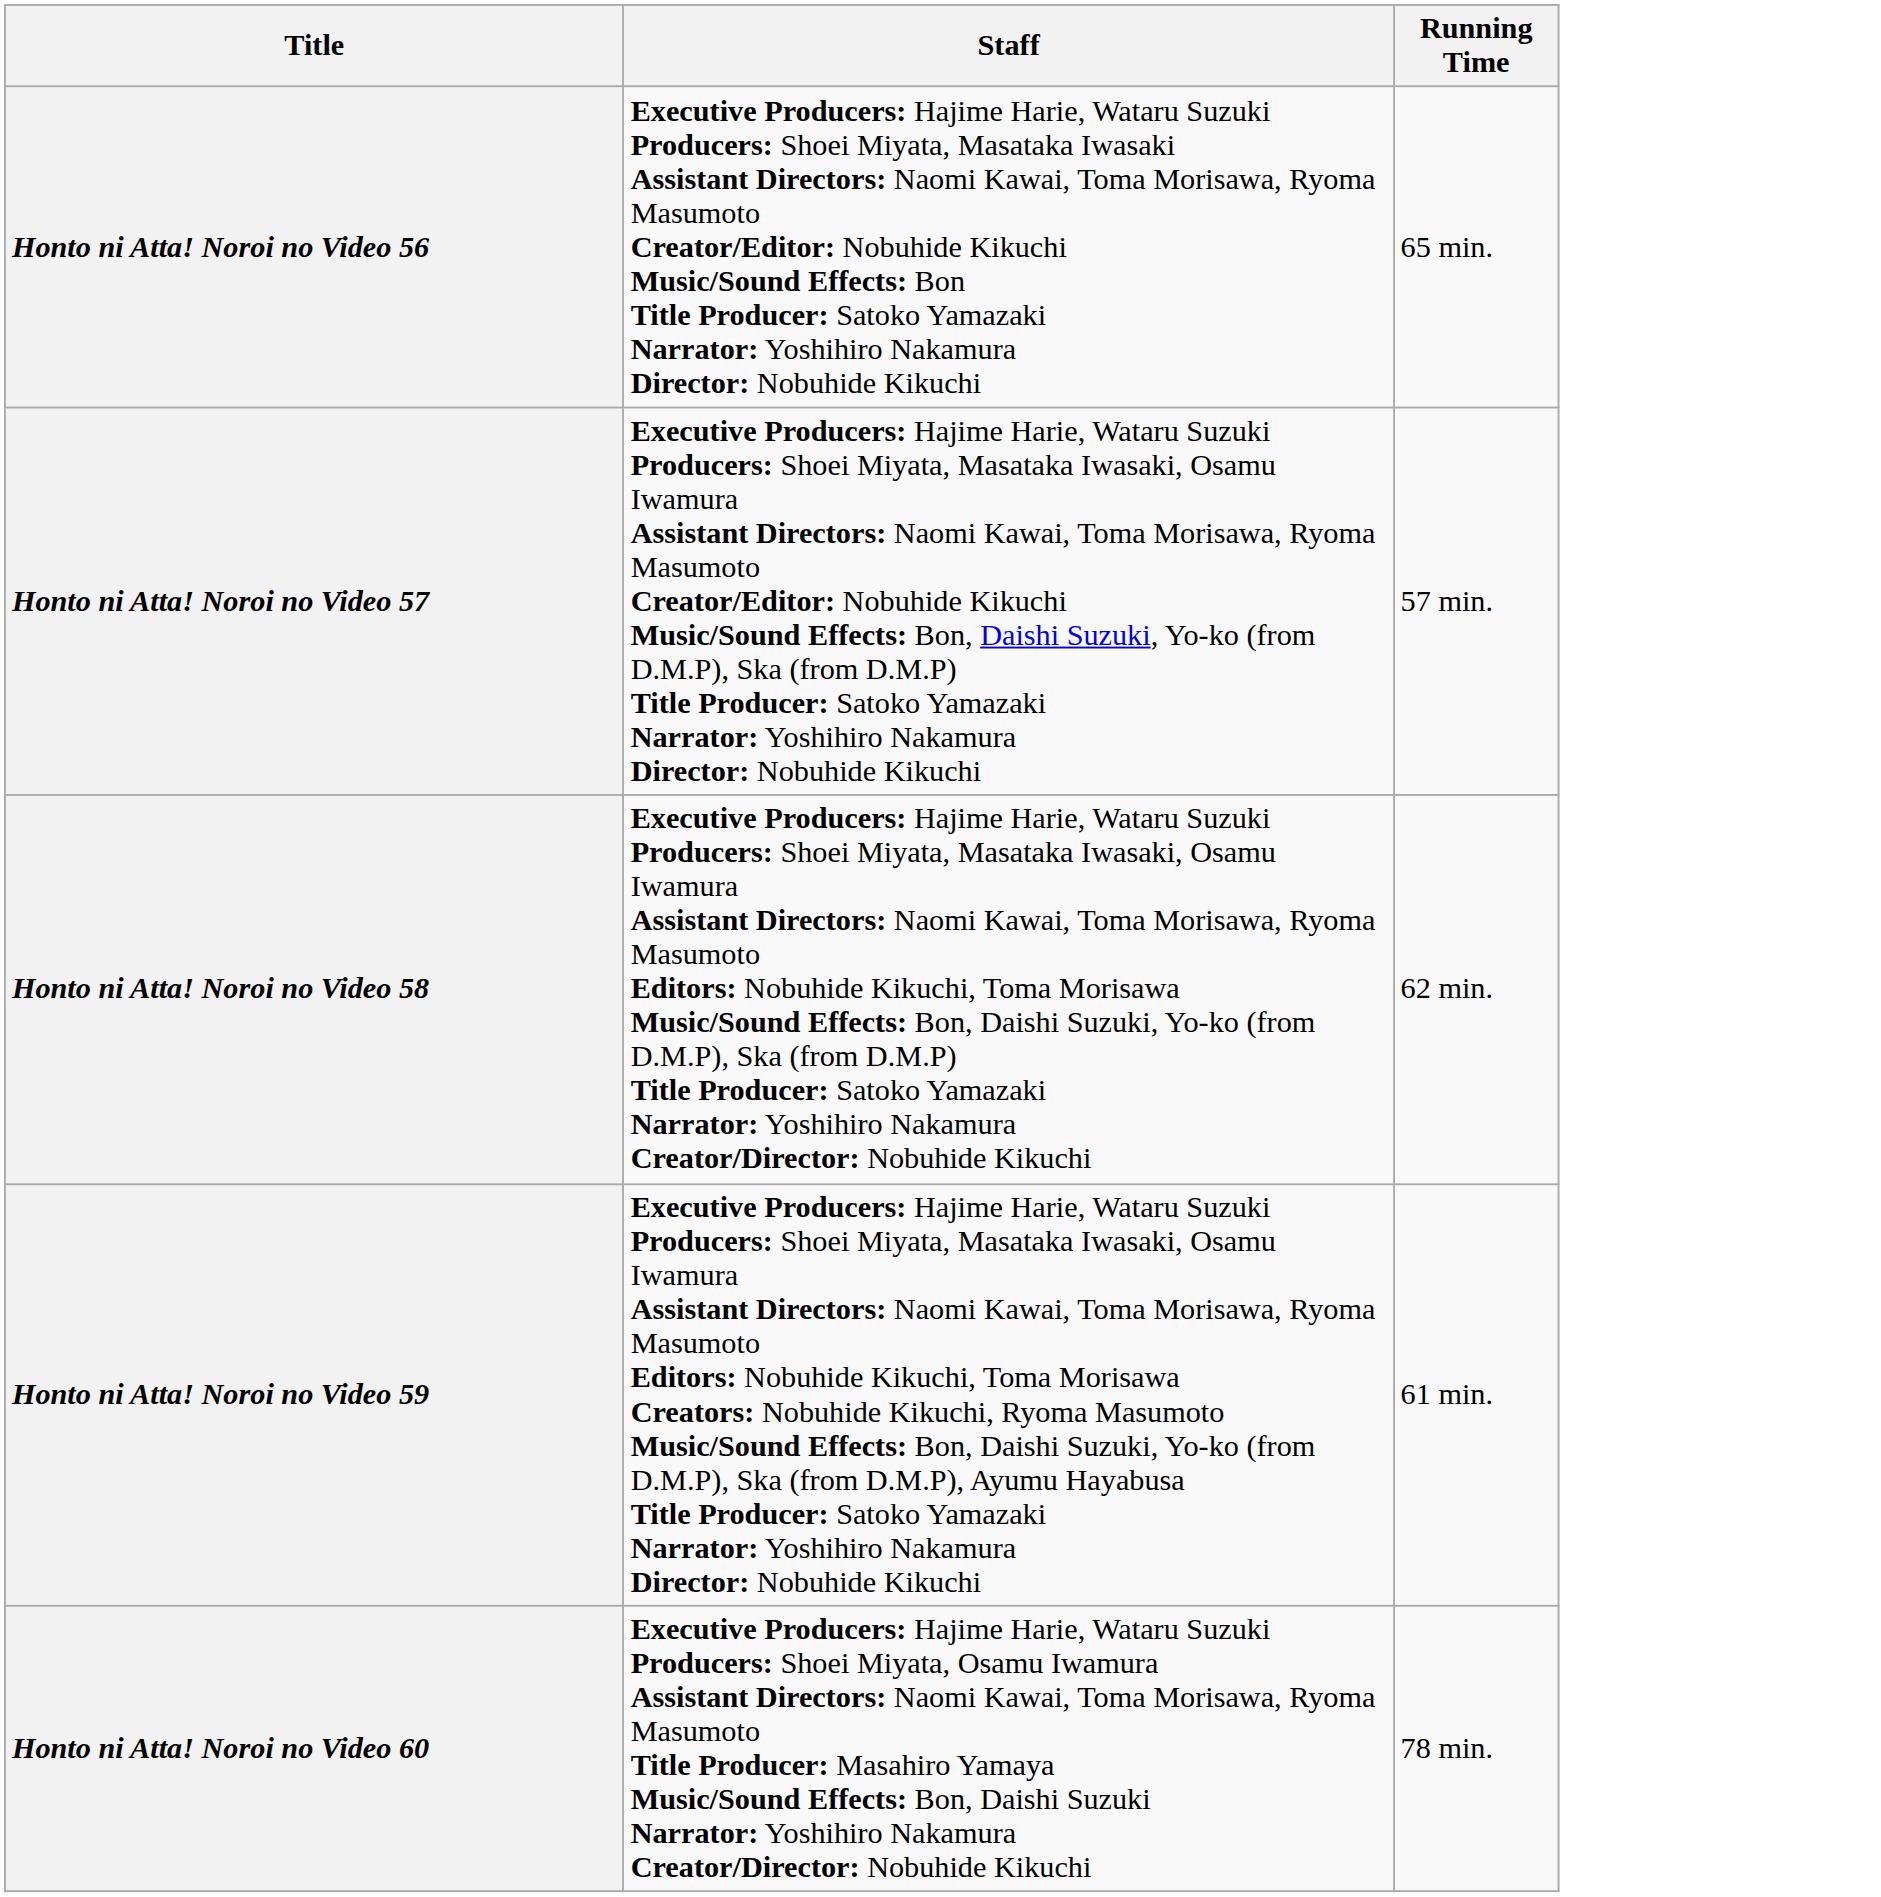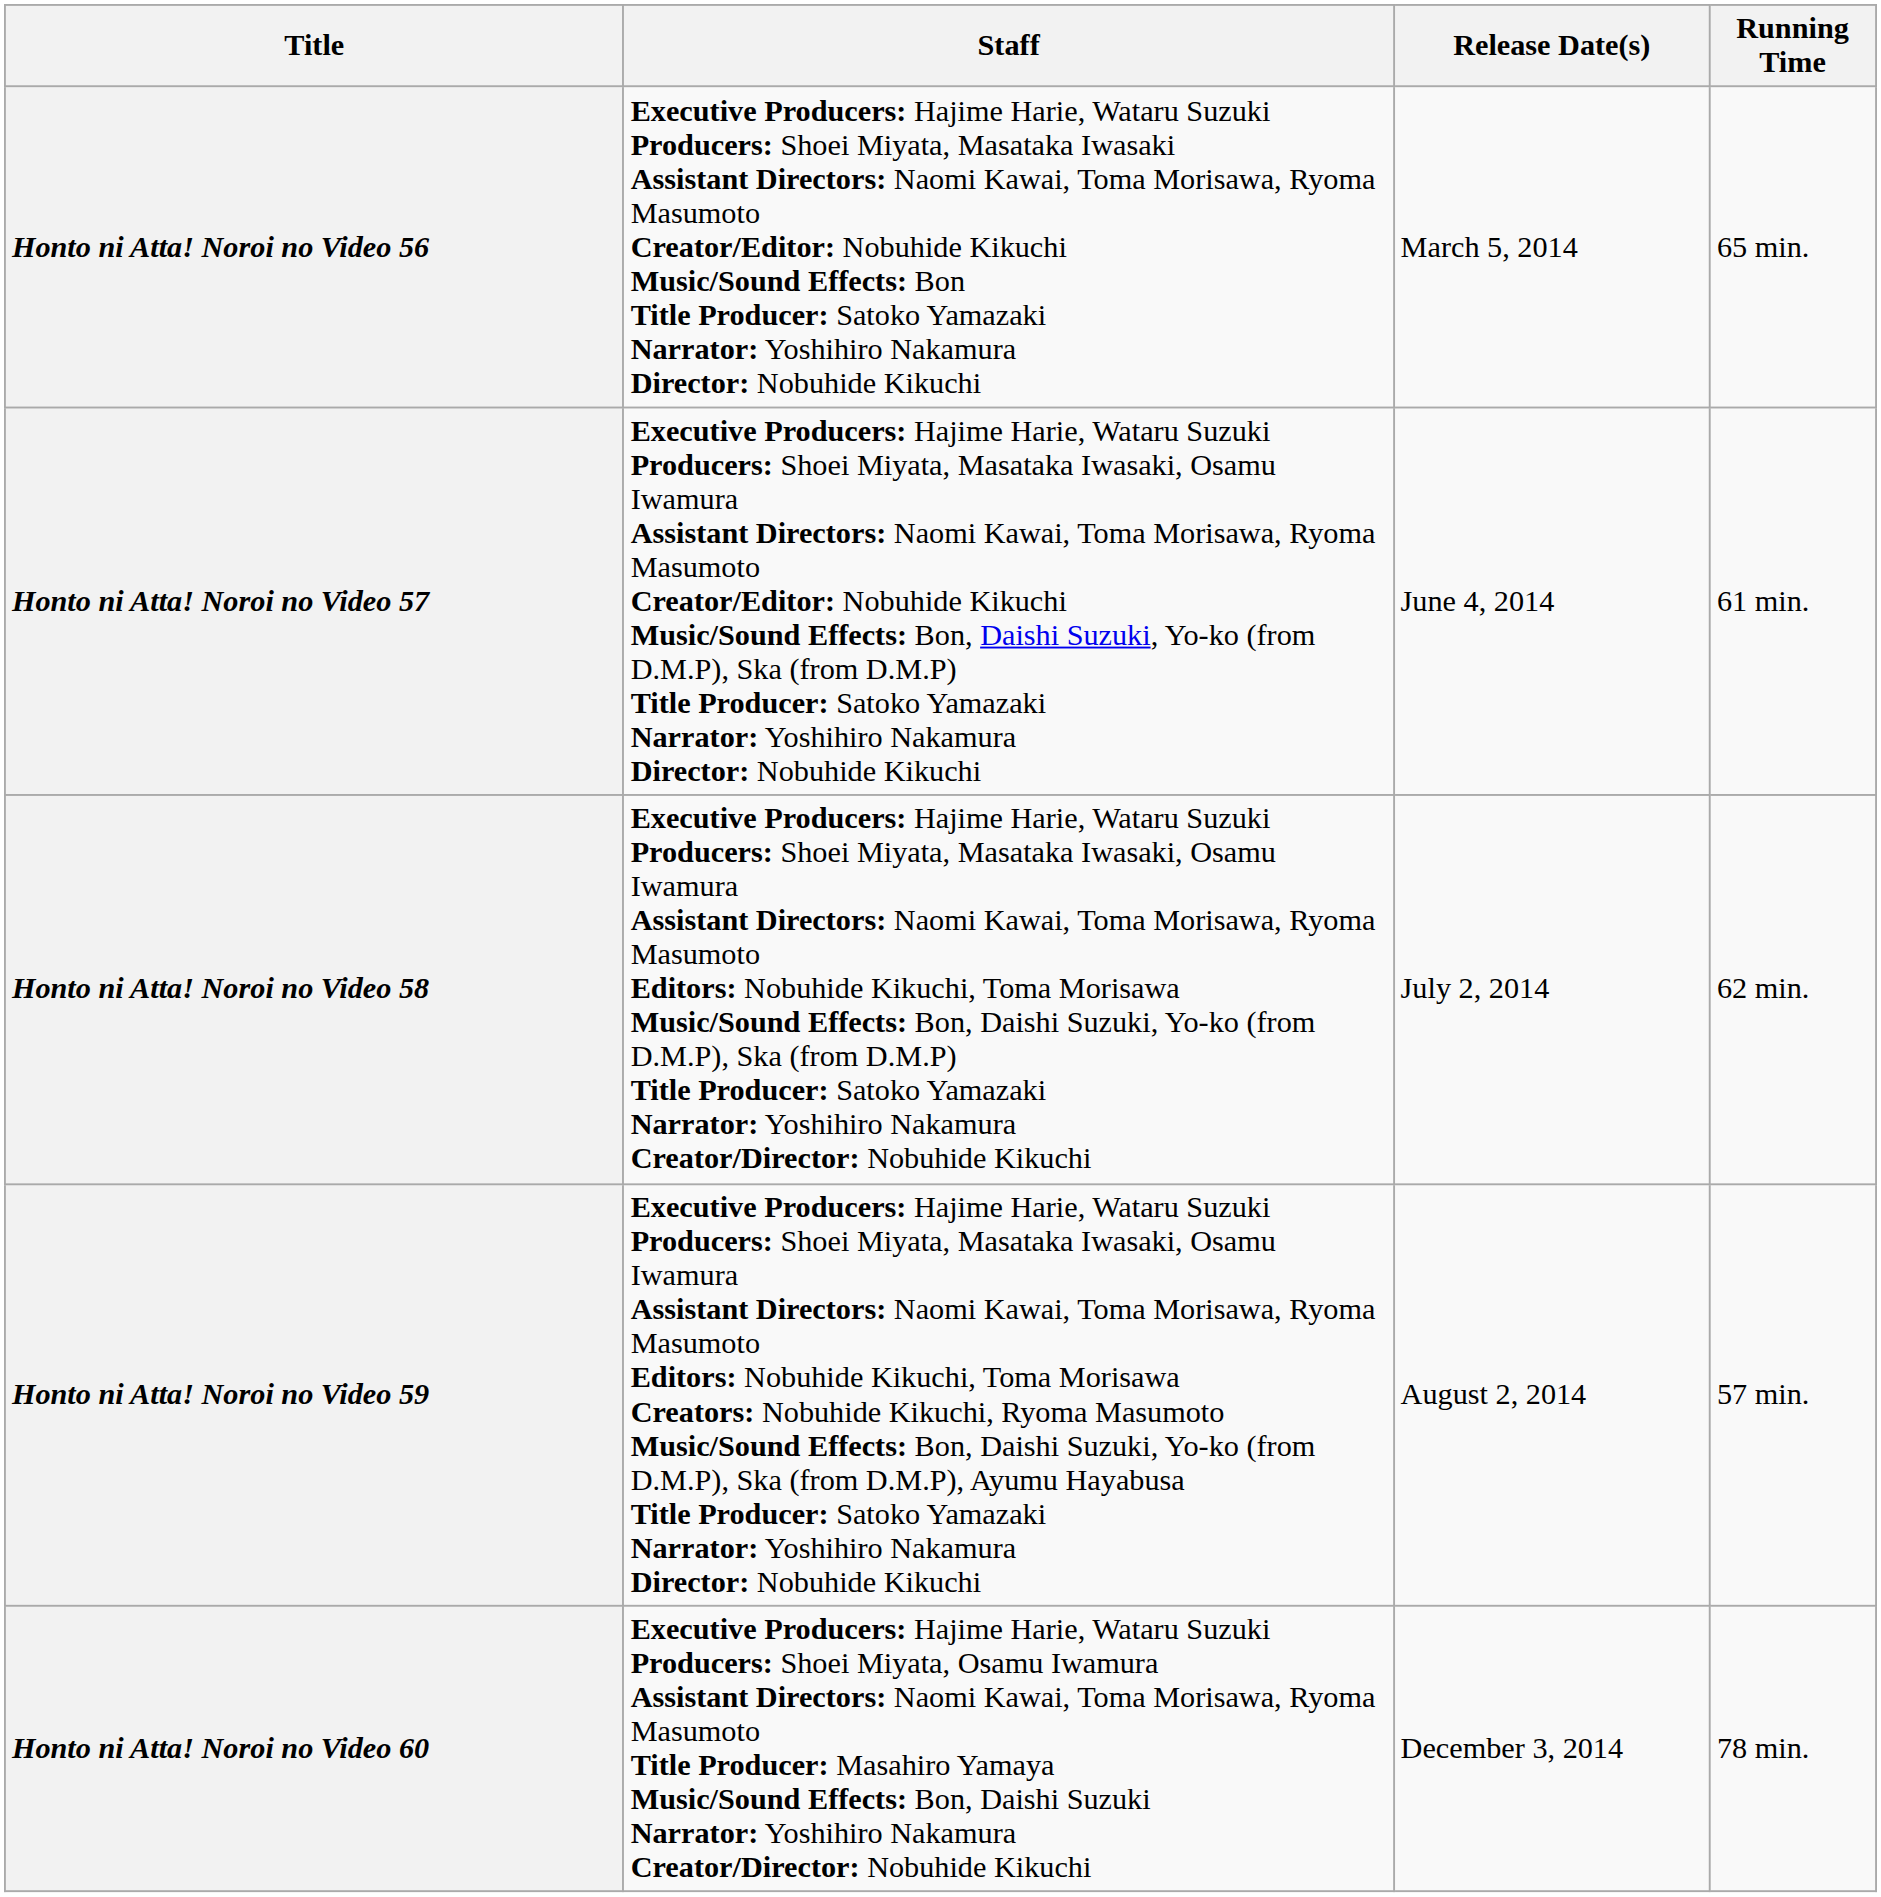+ column: Release Date(s) | March 5, 2014 | June 4, 2014 | July 2, 2014 | August 2, 2014 | December 3, 2014
Honto ni Atta! Noroi no Video 57 | Running Time: 57 min. -> 61 min.
Honto ni Atta! Noroi no Video 59 | Running Time: 61 min. -> 57 min.
